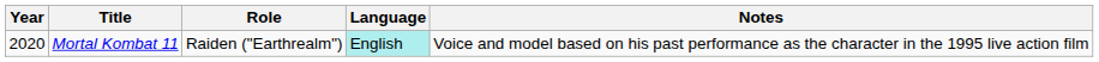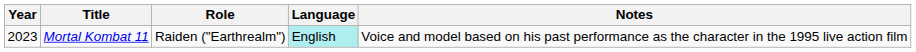Mortal Kombat 11 | Year: 2020 -> 2023
